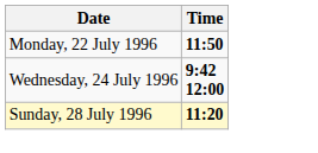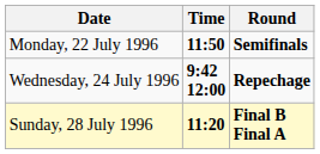+ column: Round | Semifinals | Repechage | Final B Final A
